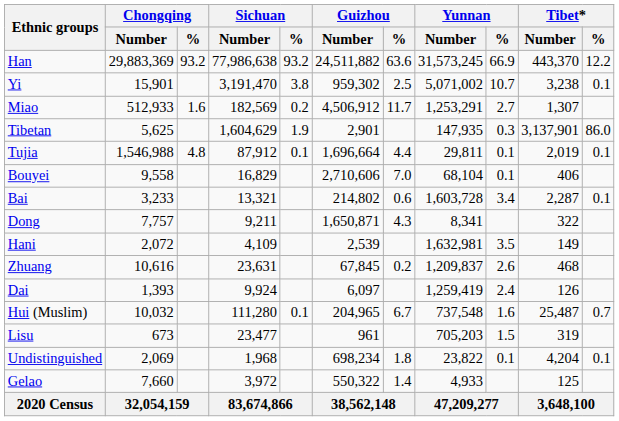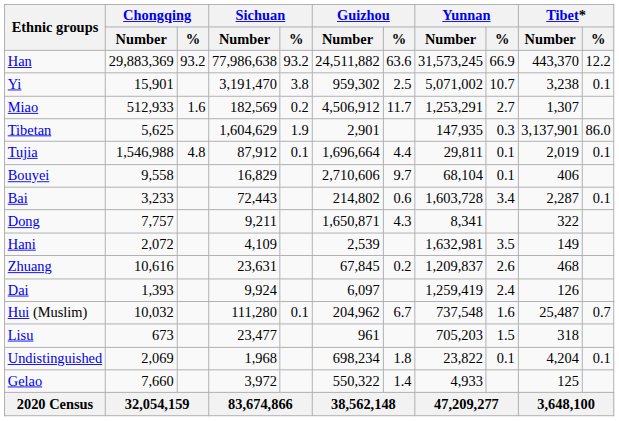Bouyei | Guizhou / %: 7.0 -> 9.7
Bai | Sichuan / Number: 13,321 -> 72,443
Hui (Muslim) | Guizhou / Number: 204,965 -> 204,962
Lisu | Tibet* / Number: 319 -> 318
